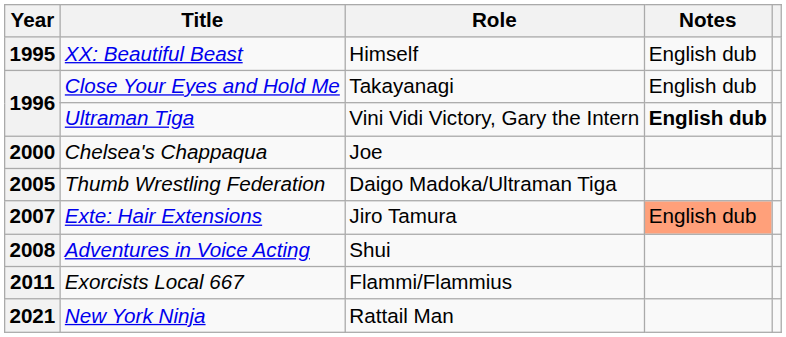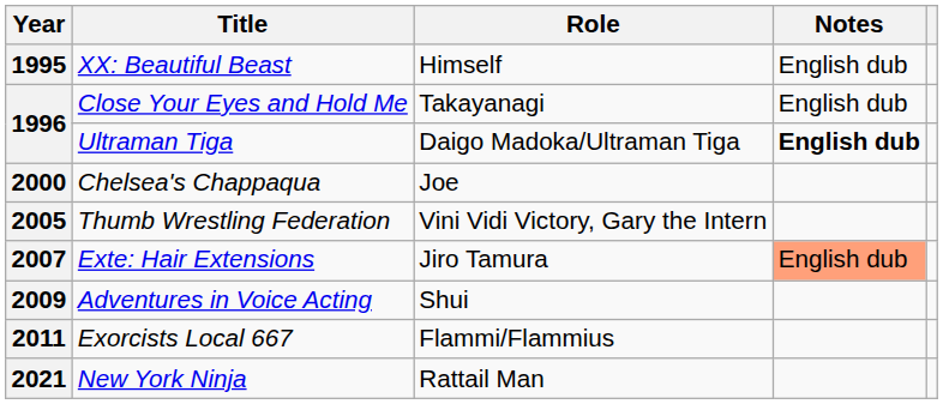Ultraman Tiga | Role: Vini Vidi Victory, Gary the Intern -> Daigo Madoka/Ultraman Tiga
Thumb Wrestling Federation | Role: Daigo Madoka/Ultraman Tiga -> Vini Vidi Victory, Gary the Intern
Adventures in Voice Acting | Year: 2008 -> 2009
